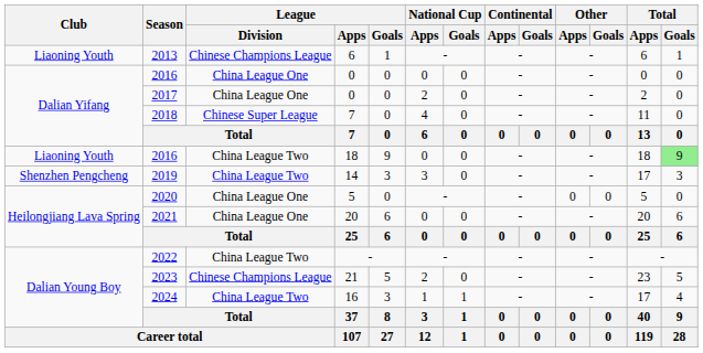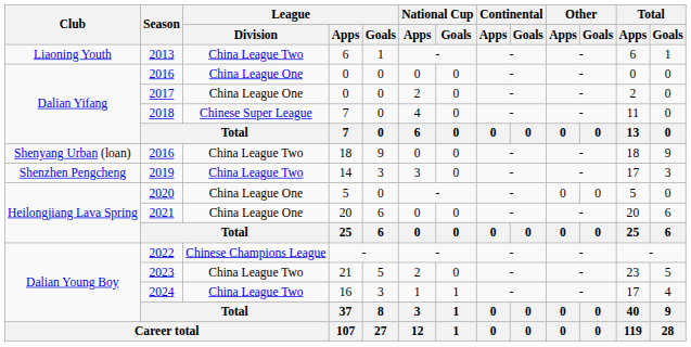2013 | League / Division: Chinese Champions League -> China League Two
2016 / 18 | Club: Liaoning Youth -> Shenyang Urban (loan)
2016 / 18 | Total / Goals: lightgreen background -> no background
2022 | League / Division: China League Two -> Chinese Champions League
2023 | League / Division: Chinese Champions League -> China League Two
